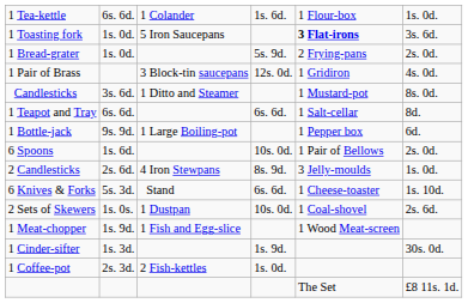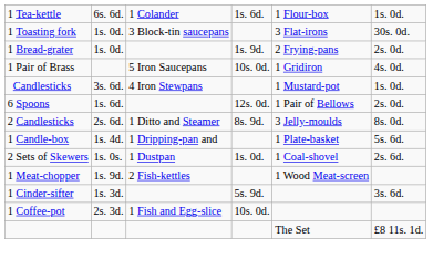1 Toasting fork | column 3: 5 Iron Saucepans -> 3 Block-tin saucepans
1 Toasting fork | column 5: bold -> normal
1 Toasting fork | column 6: 3s. 6d. -> 30s. 0d.
1 Bread-grater | column 4: 5s. 9d. -> 1s. 9d.
1 Pair of Brass | column 3: 3 Block-tin saucepans -> 5 Iron Saucepans
1 Pair of Brass | column 4: 12s. 0d. -> 10s. 0d.
Candlesticks | column 3: 1 Ditto and Steamer -> 4 Iron Stewpans
Candlesticks | column 6: 8s. 0d. -> 1s. 0d.
- row: 1 Teapot and Tray | 6s. 6d. | 6s. 6d. | 1 Salt-cellar | 8d.
- row: 1 Bottle-jack | 9s. 9d. | 1 Large Boiling-pot | 1 Pepper box | 6d.
6 Spoons | column 4: 10s. 0d. -> 12s. 0d.
2 Candlesticks | column 3: 4 Iron Stewpans -> 1 Ditto and Steamer
2 Candlesticks | column 6: 1s. 0d. -> 8s. 0d.
+ row: 1 Candle-box | 1s. 4d. | 1 Dripping-pan and | 1 Plate-basket | 5s. 6d.
- row: 6 Knives & Forks | 5s. 3d. | Stand | 6s. 6d. | 1 Cheese-toaster | 1s. 10d.
2 Sets of Skewers | column 4: 10s. 0d. -> 1s. 0d.
1 Meat-chopper | column 3: 1 Fish and Egg-slice -> 2 Fish-kettles
1 Cinder-sifter | column 4: 1s. 9d. -> 5s. 9d.
1 Cinder-sifter | column 6: 30s. 0d. -> 3s. 6d.
1 Coffee-pot | column 3: 2 Fish-kettles -> 1 Fish and Egg-slice
1 Coffee-pot | column 4: 1s. 0d. -> 10s. 0d.
